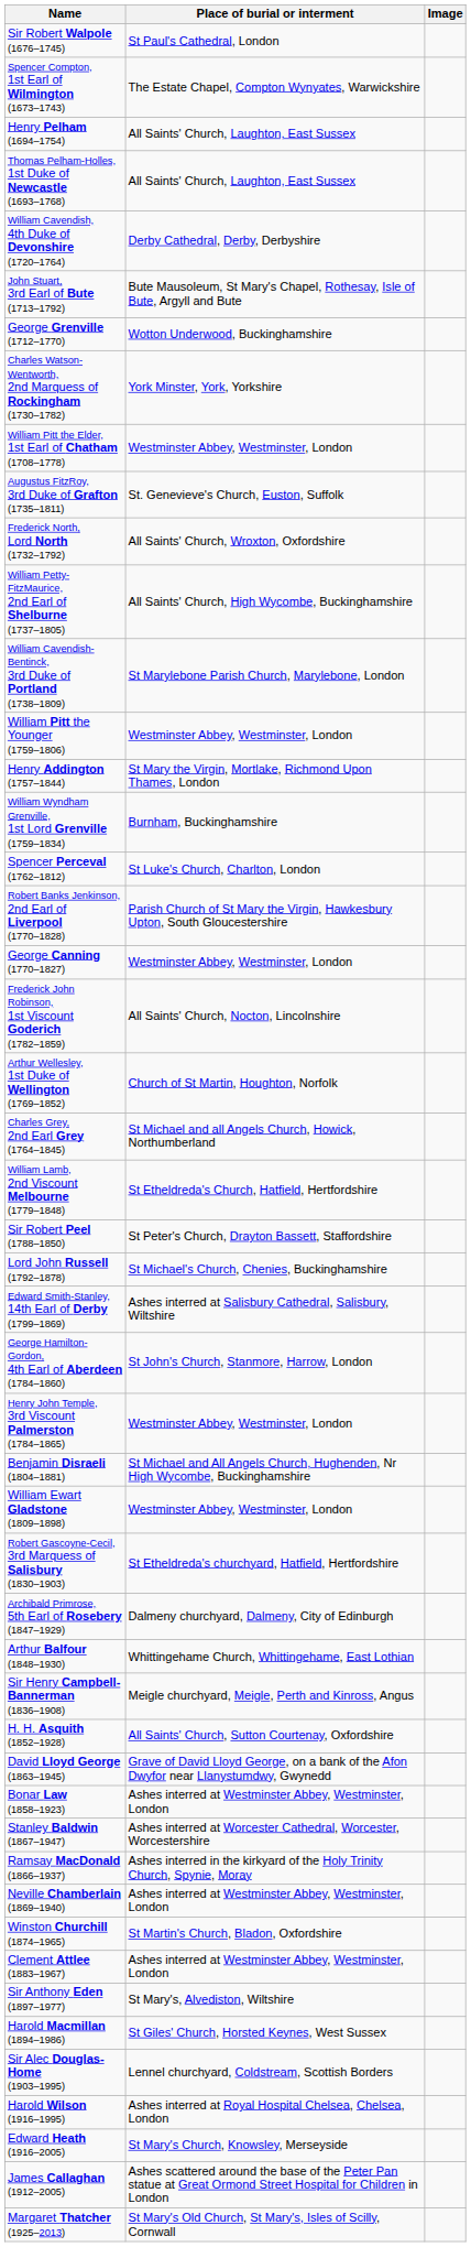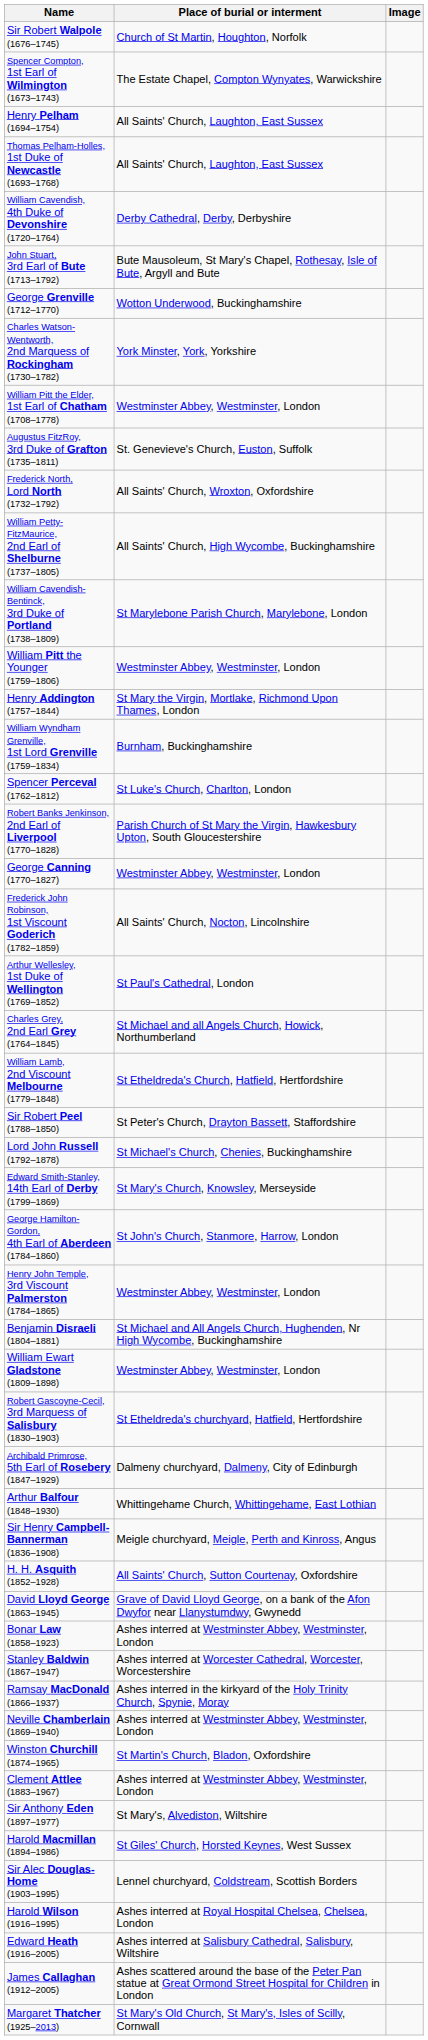Sir Robert Walpole (1676–1745) | Place of burial or interment: St Paul's Cathedral, London -> Church of St Martin, Houghton, Norfolk
Arthur Wellesley, 1st Duke of Wellington (1769–1852) | Place of burial or interment: Church of St Martin, Houghton, Norfolk -> St Paul's Cathedral, London
Edward Smith-Stanley, 14th Earl of Derby (1799–1869) | Place of burial or interment: Ashes interred at Salisbury Cathedral, Salisbury, Wiltshire -> St Mary's Church, Knowsley, Merseyside
Edward Heath (1916–2005) | Place of burial or interment: St Mary's Church, Knowsley, Merseyside -> Ashes interred at Salisbury Cathedral, Salisbury, Wiltshire
